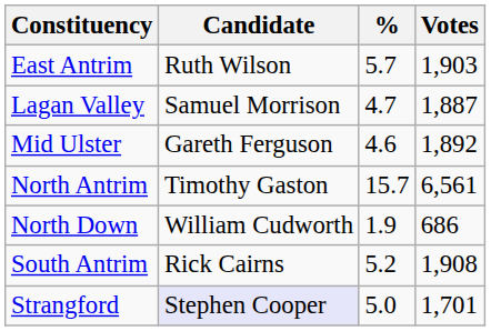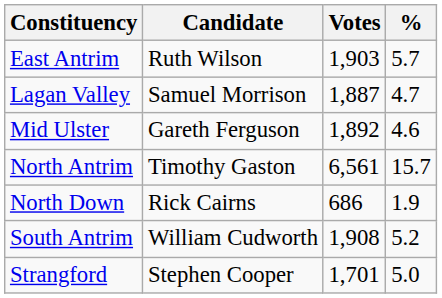columns swapped: Votes <-> %
North Down | Candidate: William Cudworth -> Rick Cairns
South Antrim | Candidate: Rick Cairns -> William Cudworth
Strangford | Candidate: lavender background -> no background
